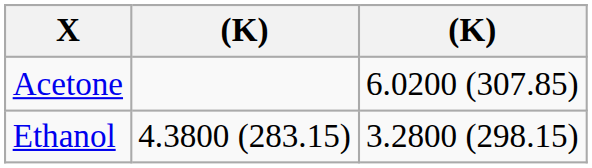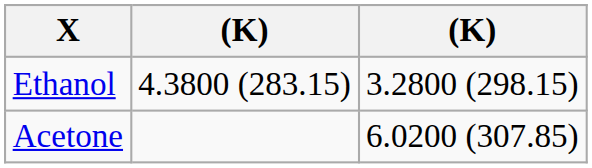rows swapped: Ethanol <-> Acetone
